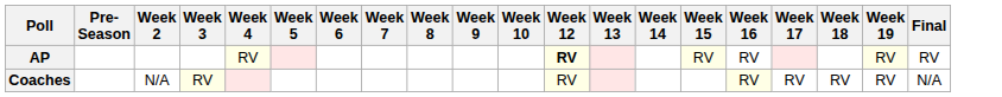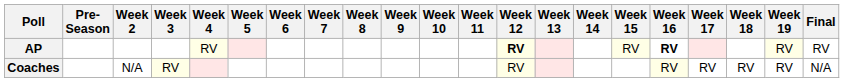+ column: Week 11
AP | Week 16: normal -> bold
